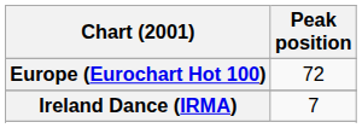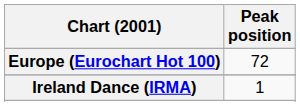Ireland Dance (IRMA) | Peak position: 7 -> 1
